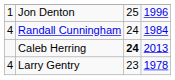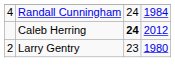- row: 1 | Jon Denton | 25 | 1996
Caleb Herring | column 4: 2013 -> 2012
Larry Gentry | column 1: 4 -> 2
Larry Gentry | column 4: 1978 -> 1980
